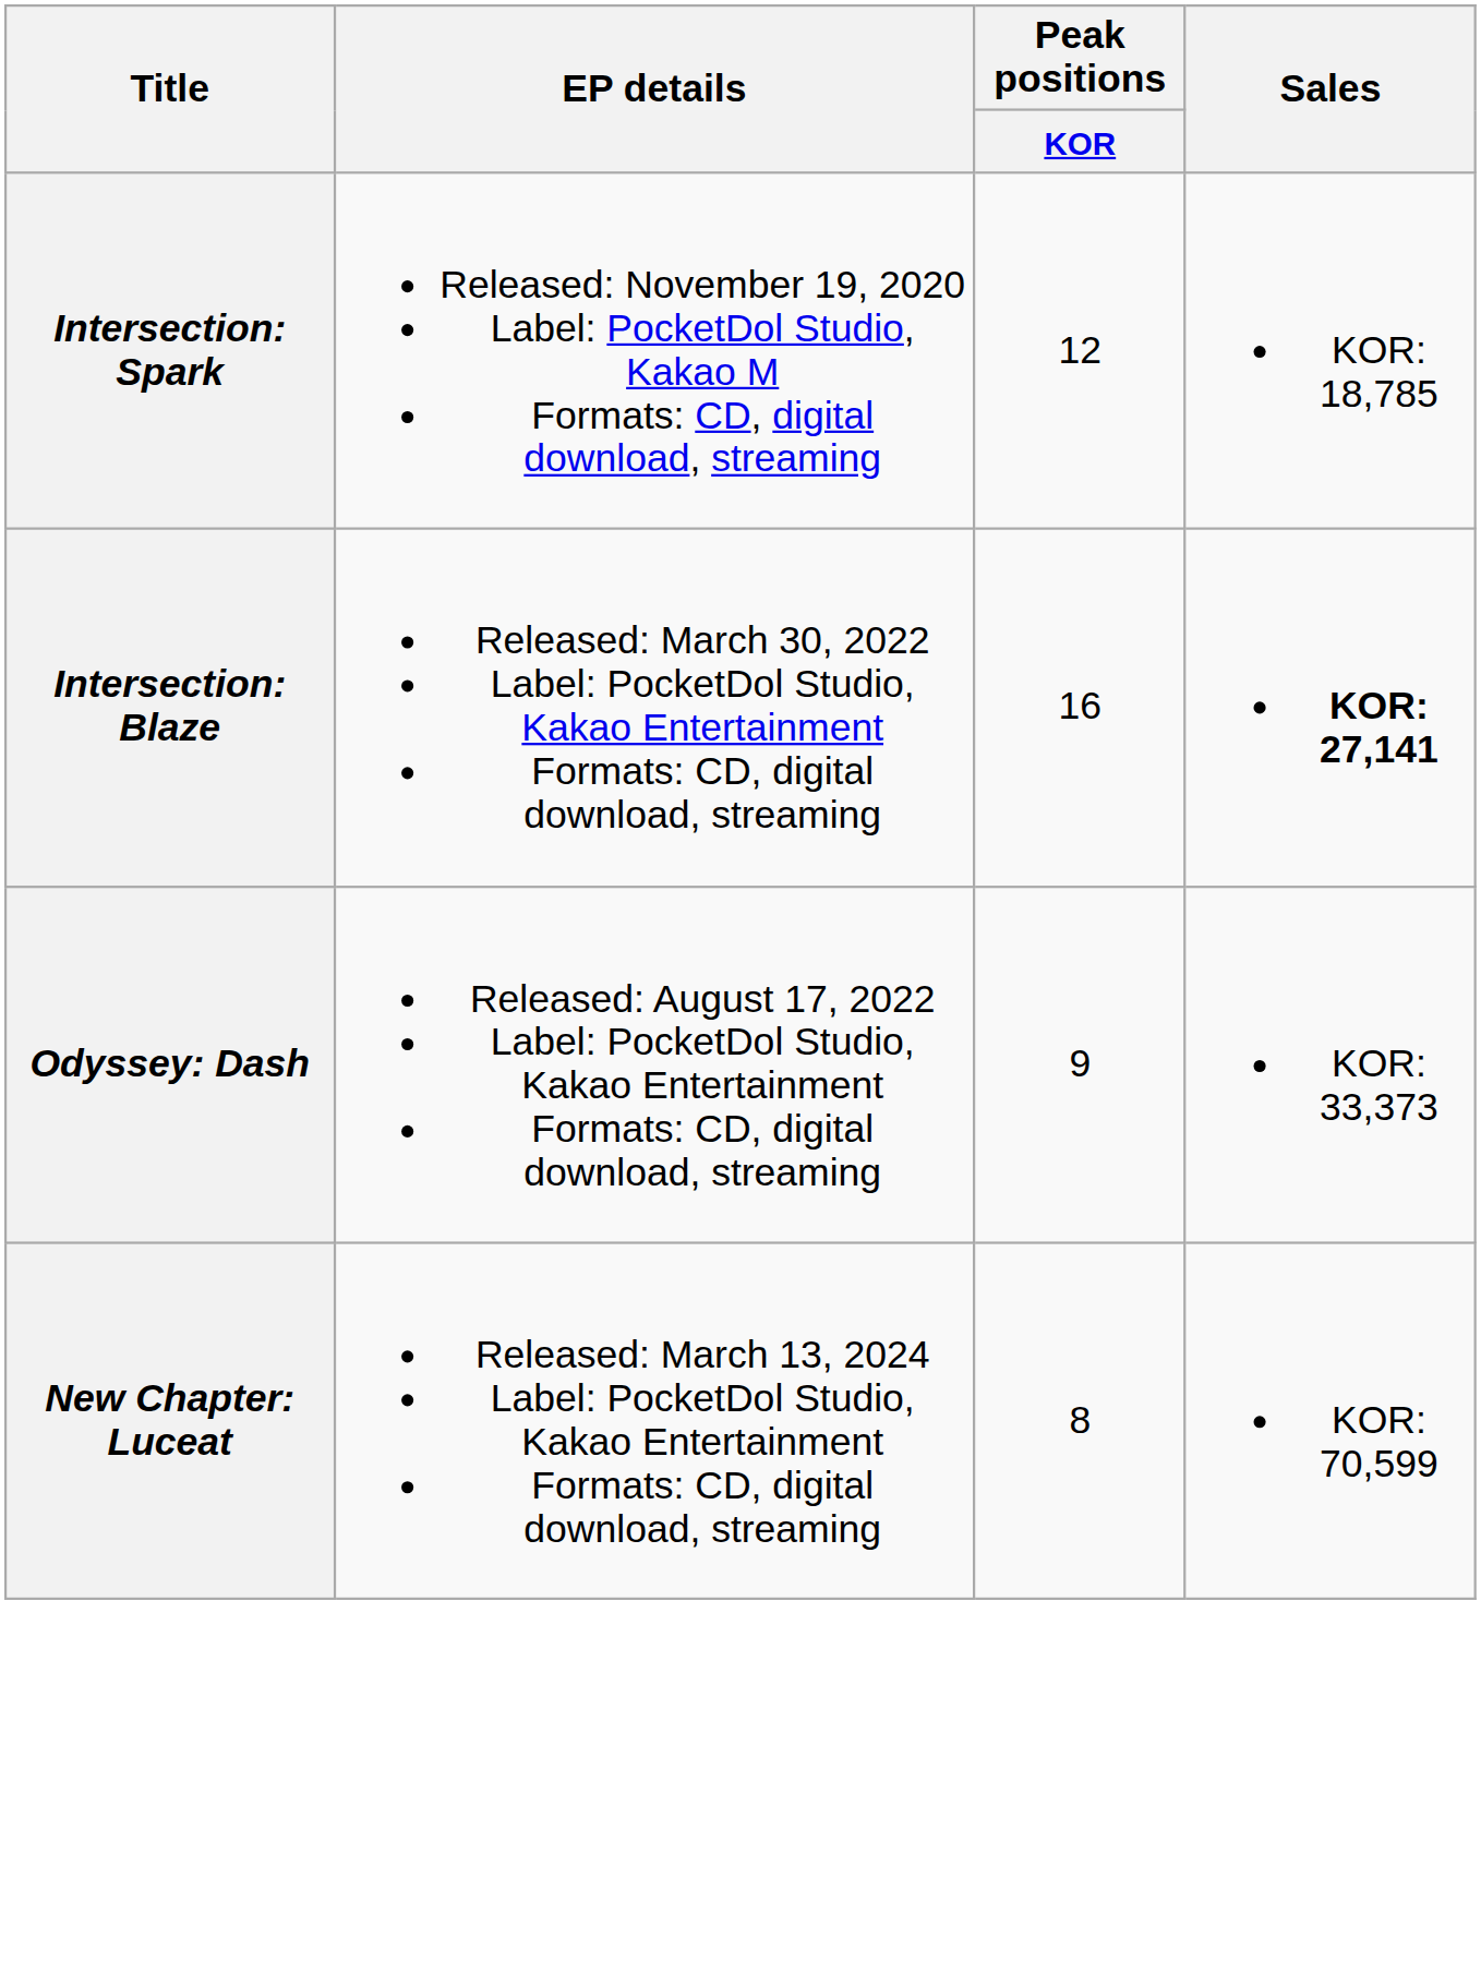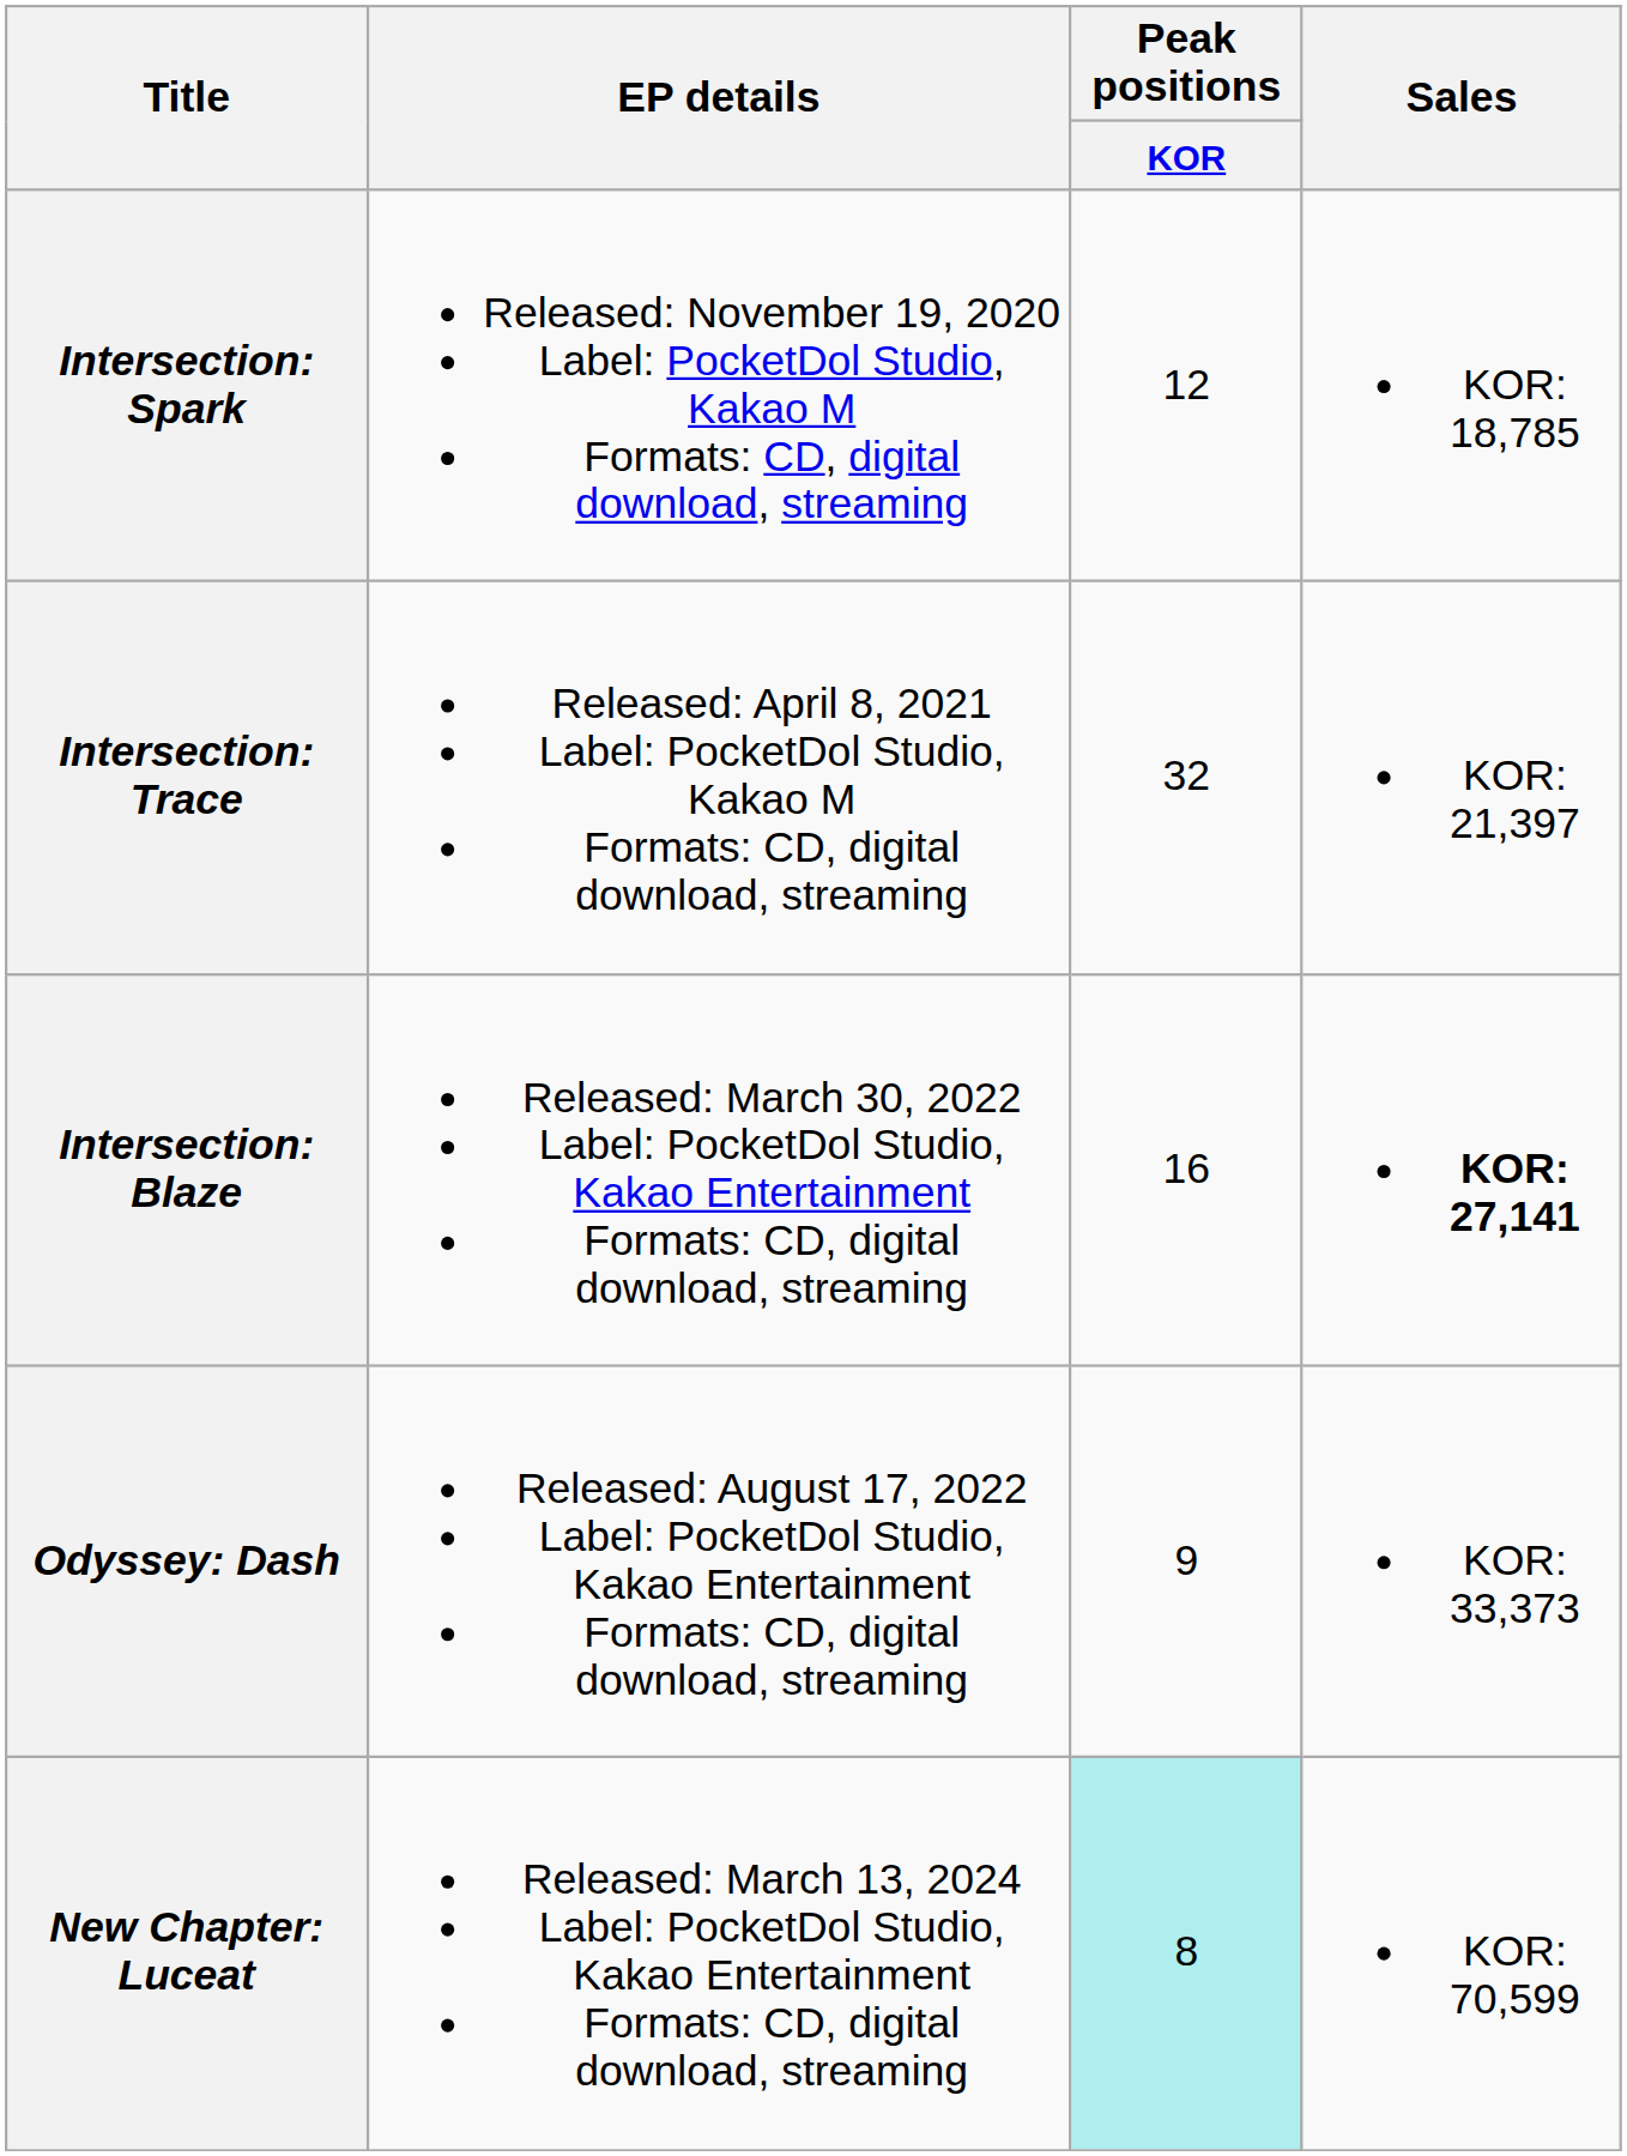+ row: Intersection: Trace | Released: April 8, 2021 Label: PocketDol Studio, Kakao M Formats: CD, digital download, streaming | 32 | KOR: 21,397
New Chapter: Luceat | Peak positions / KOR: no background -> paleturquoise background
